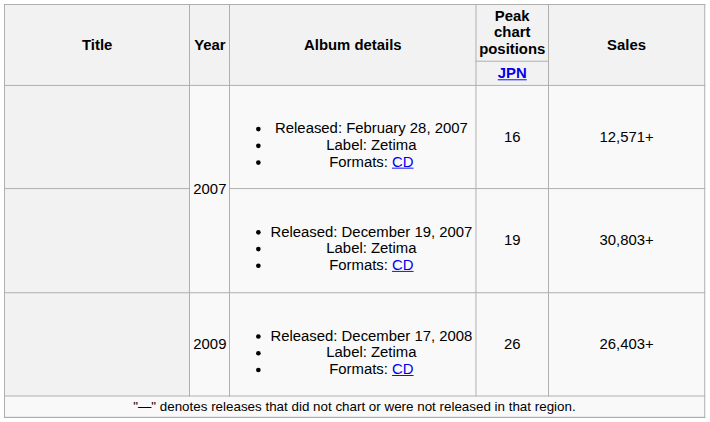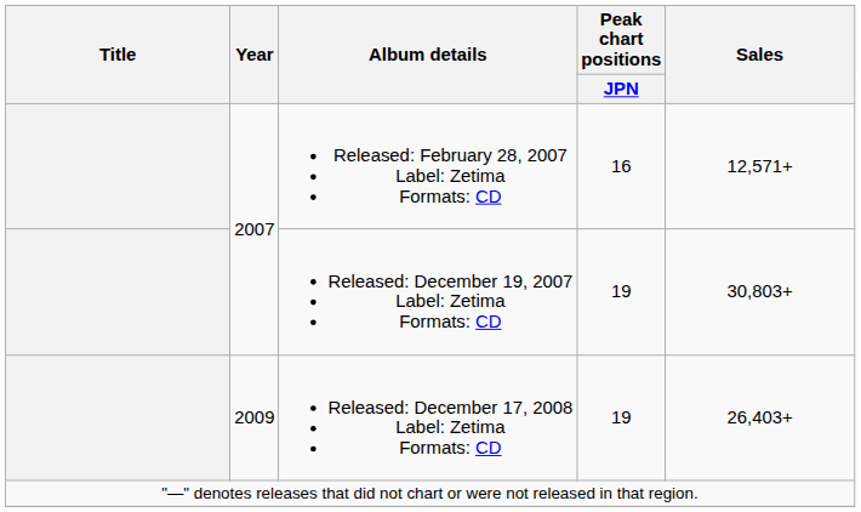Released: December 17, 2008 Label: Zetima Formats: CD | Peak chart positions / JPN: 26 -> 19
